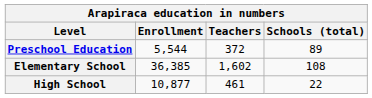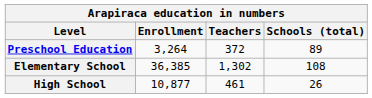Preschool Education | Enrollment: 5,544 -> 3,264
Elementary School | Teachers: 1,602 -> 1,302
High School | Schools (total): 22 -> 26
